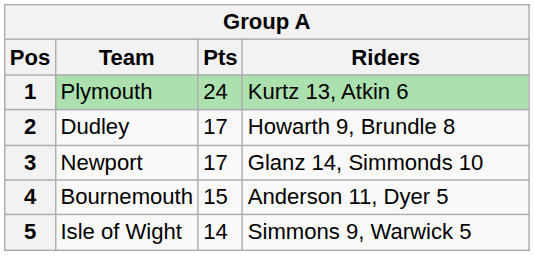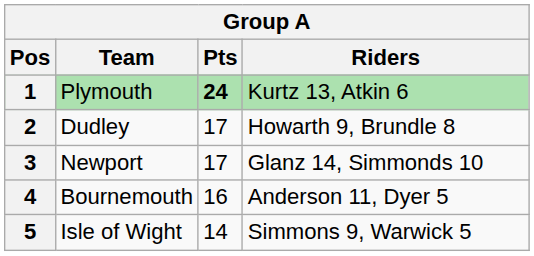1 | Pts: normal -> bold
4 | Pts: 15 -> 16
